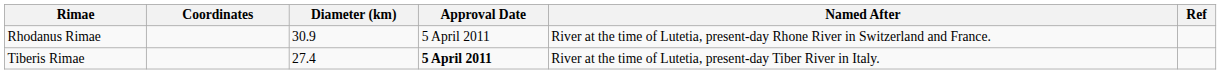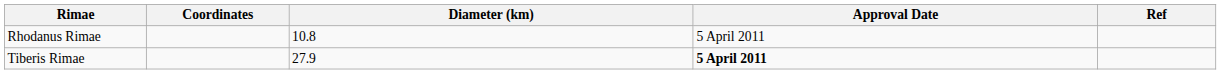- column: Named After | River at the time of Lutetia, present-day Rhone River in Switzerland and France. | River at the time of Lutetia, present-day Tiber River in Italy.
Rhodanus Rimae | Diameter (km): 30.9 -> 10.8
Tiberis Rimae | Diameter (km): 27.4 -> 27.9
